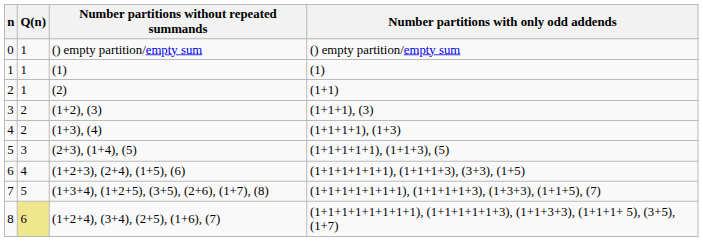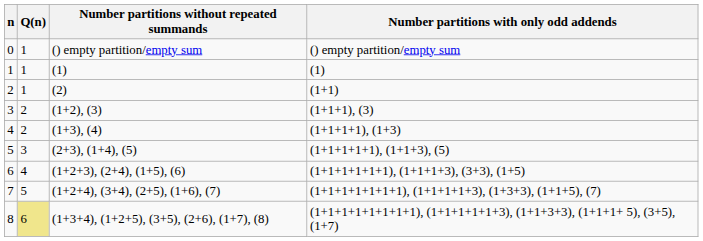7 | Number partitions without repeated summands: (1+3+4), (1+2+5), (3+5), (2+6), (1+7), (8) -> (1+2+4), (3+4), (2+5), (1+6), (7)
8 | Number partitions without repeated summands: (1+2+4), (3+4), (2+5), (1+6), (7) -> (1+3+4), (1+2+5), (3+5), (2+6), (1+7), (8)
